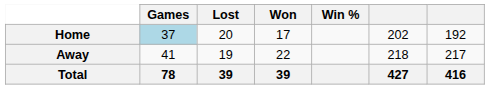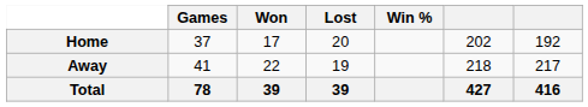columns swapped: Won <-> Lost
Home | Games: lightblue background -> no background
